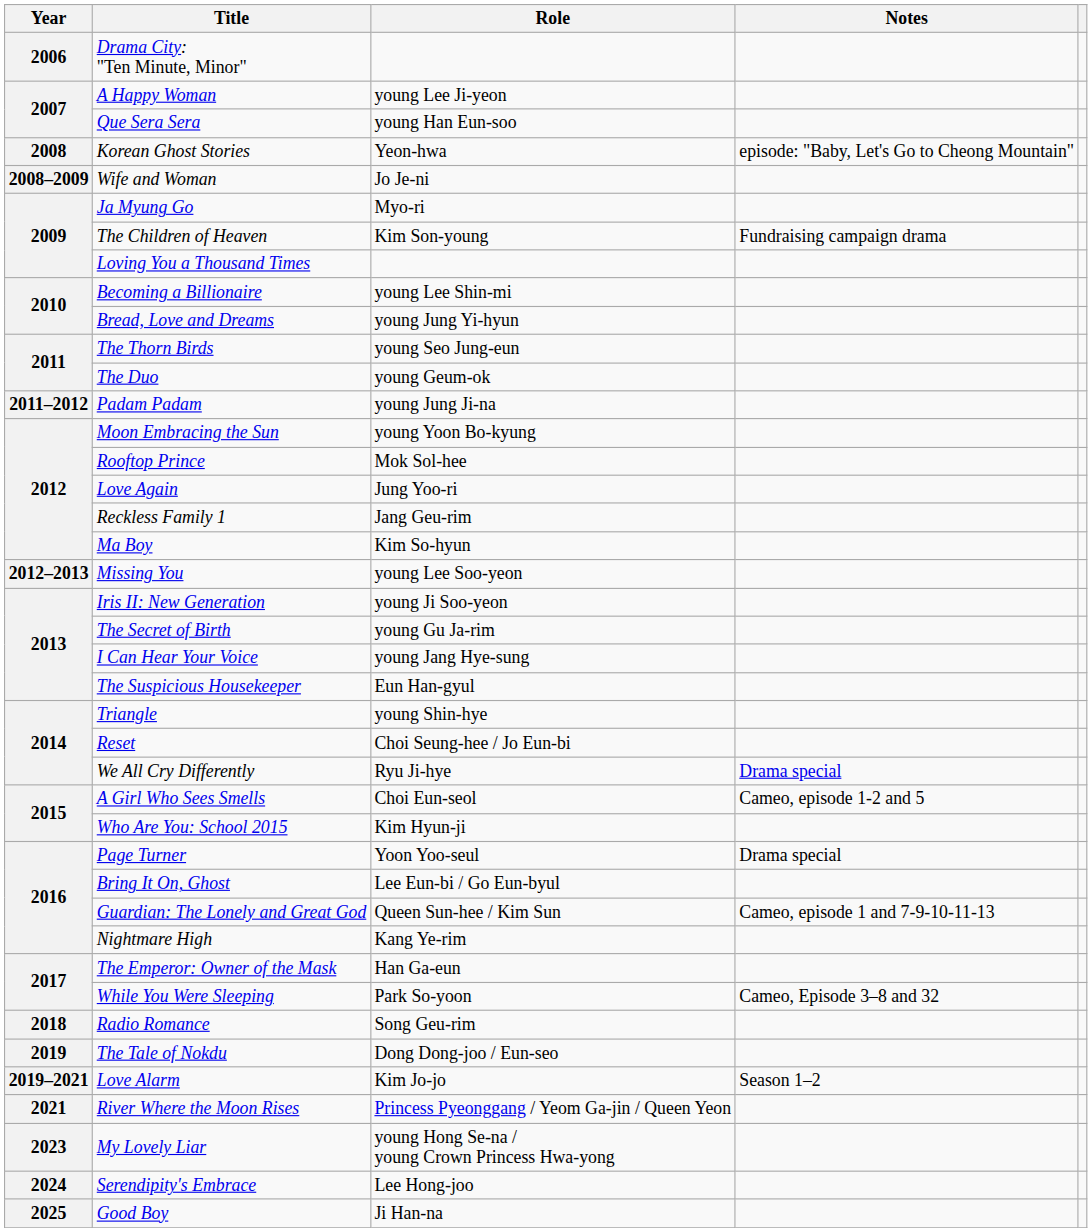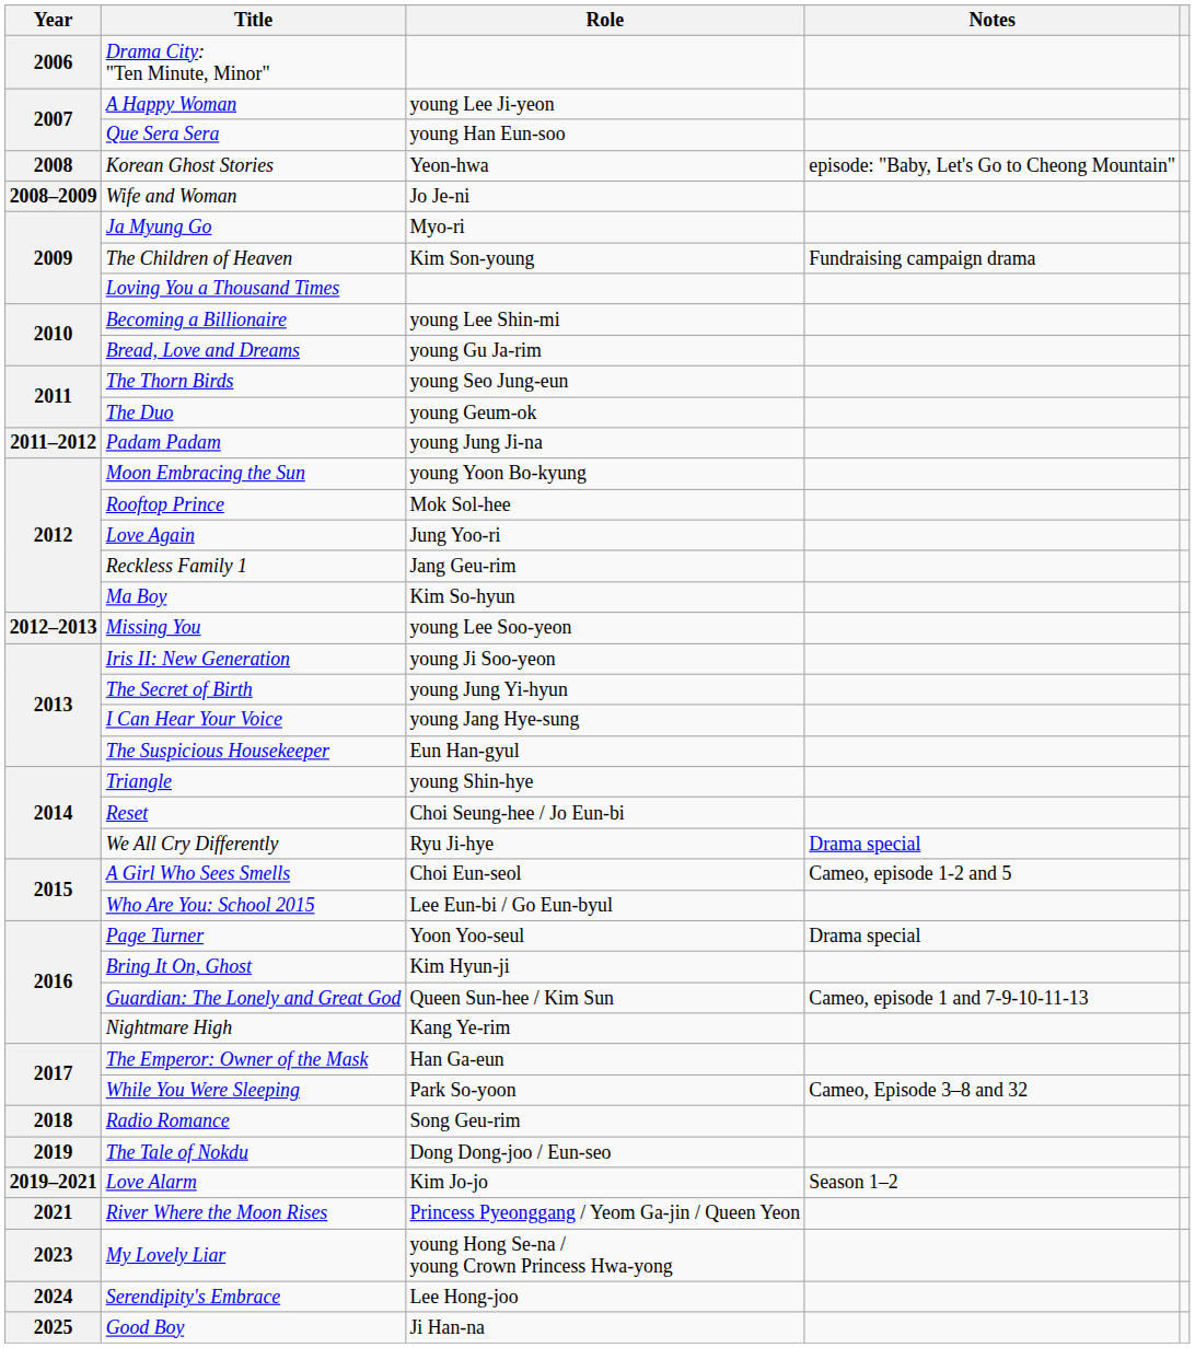Bread, Love and Dreams | Role: young Jung Yi-hyun -> young Gu Ja-rim
The Secret of Birth | Role: young Gu Ja-rim -> young Jung Yi-hyun
Who Are You: School 2015 | Role: Kim Hyun-ji -> Lee Eun-bi / Go Eun-byul
Bring It On, Ghost | Role: Lee Eun-bi / Go Eun-byul -> Kim Hyun-ji
